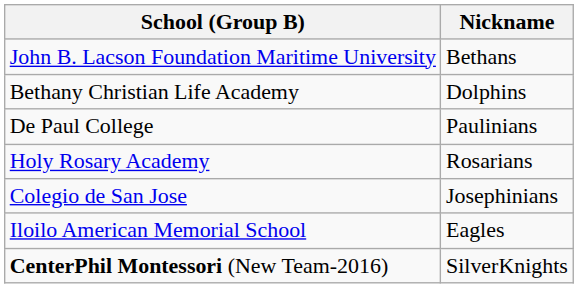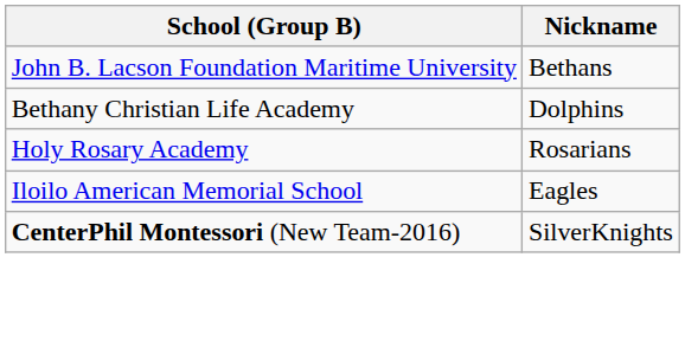- row: De Paul College | Paulinians
- row: Colegio de San Jose | Josephinians
